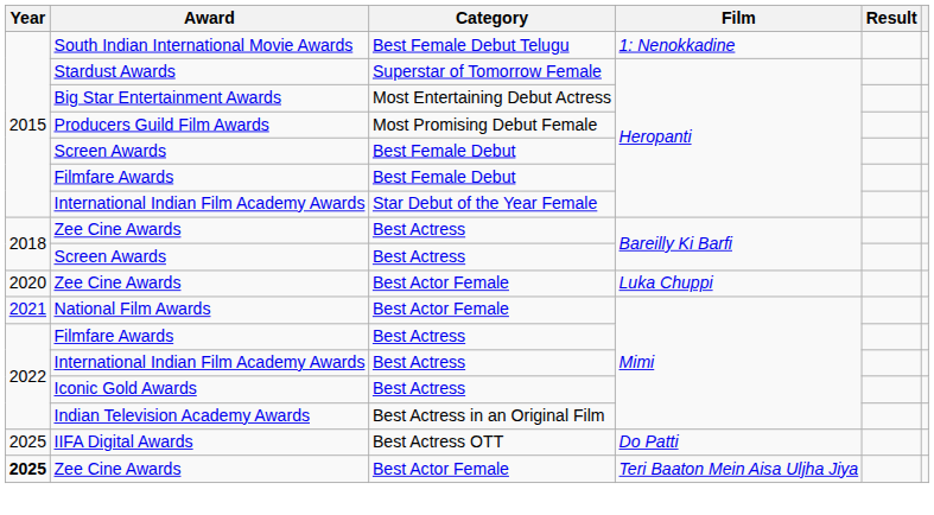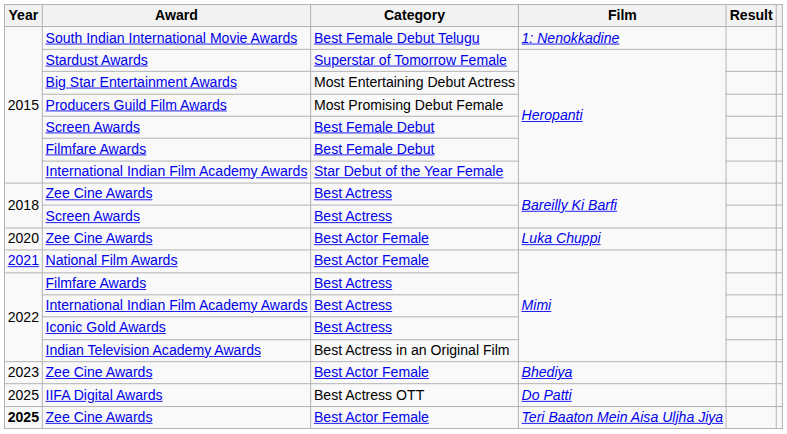+ row: 2023 | Zee Cine Awards | Best Actor Female | Bhediya
